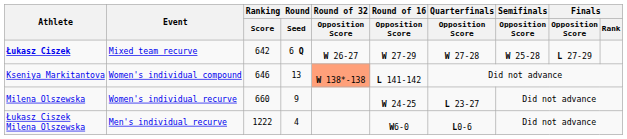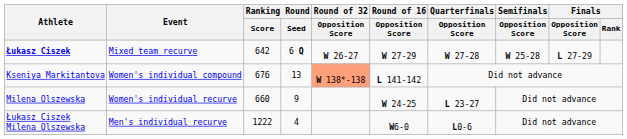Kseniya Markitantova | Ranking Round / Score: 646 -> 676
